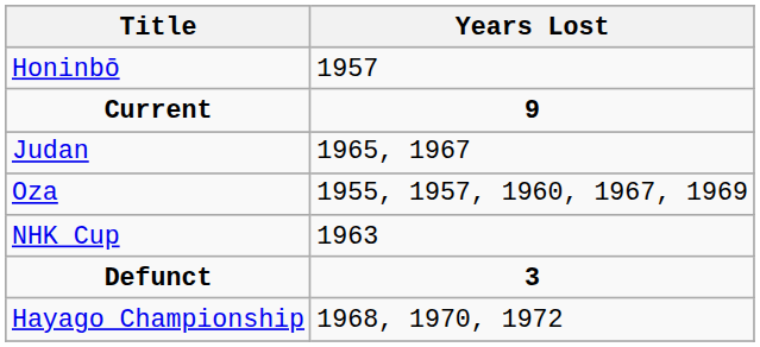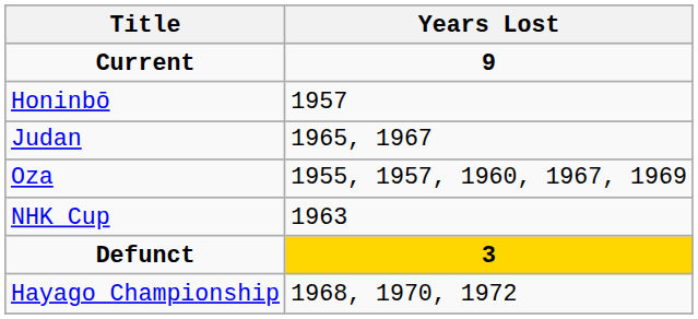rows swapped: Current <-> Honinbō
Defunct | Years Lost: no background -> gold background
